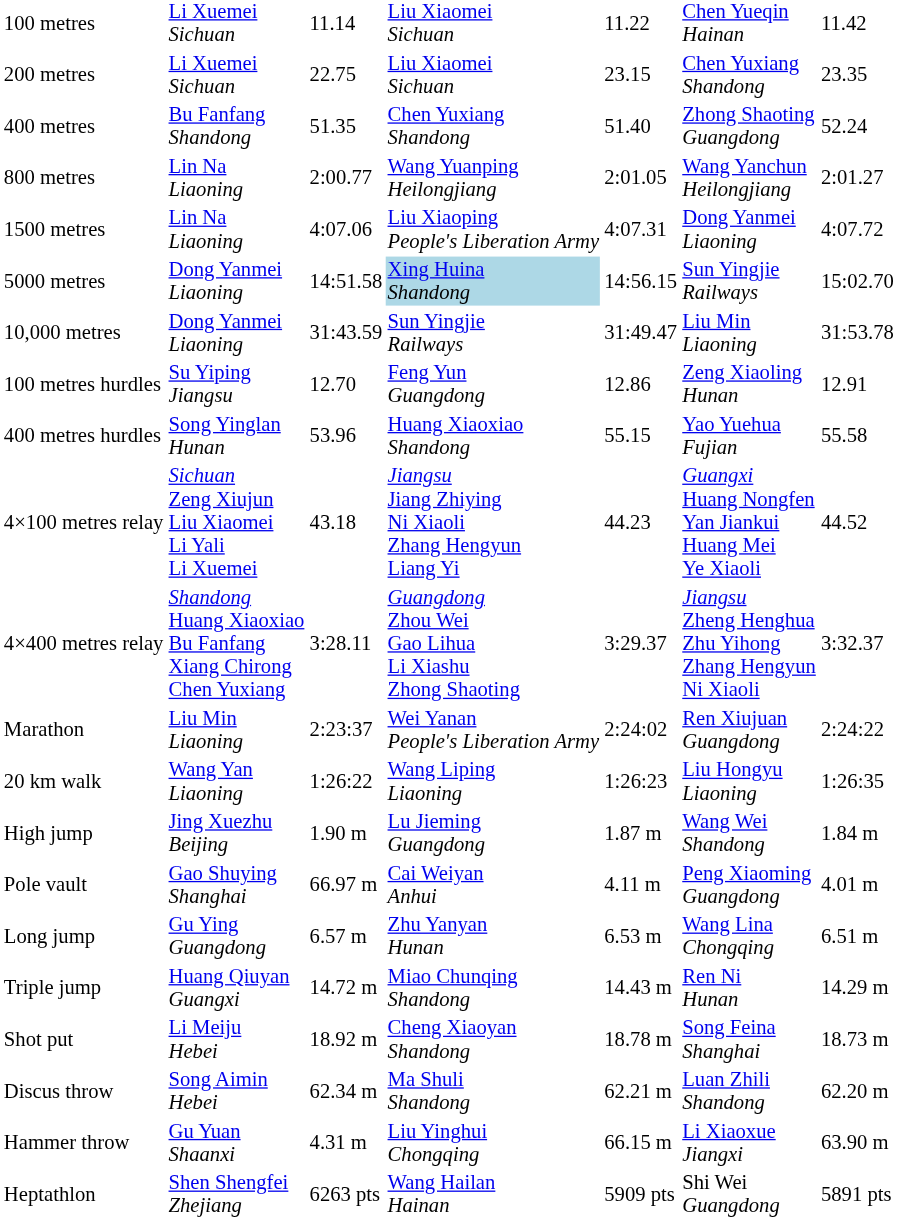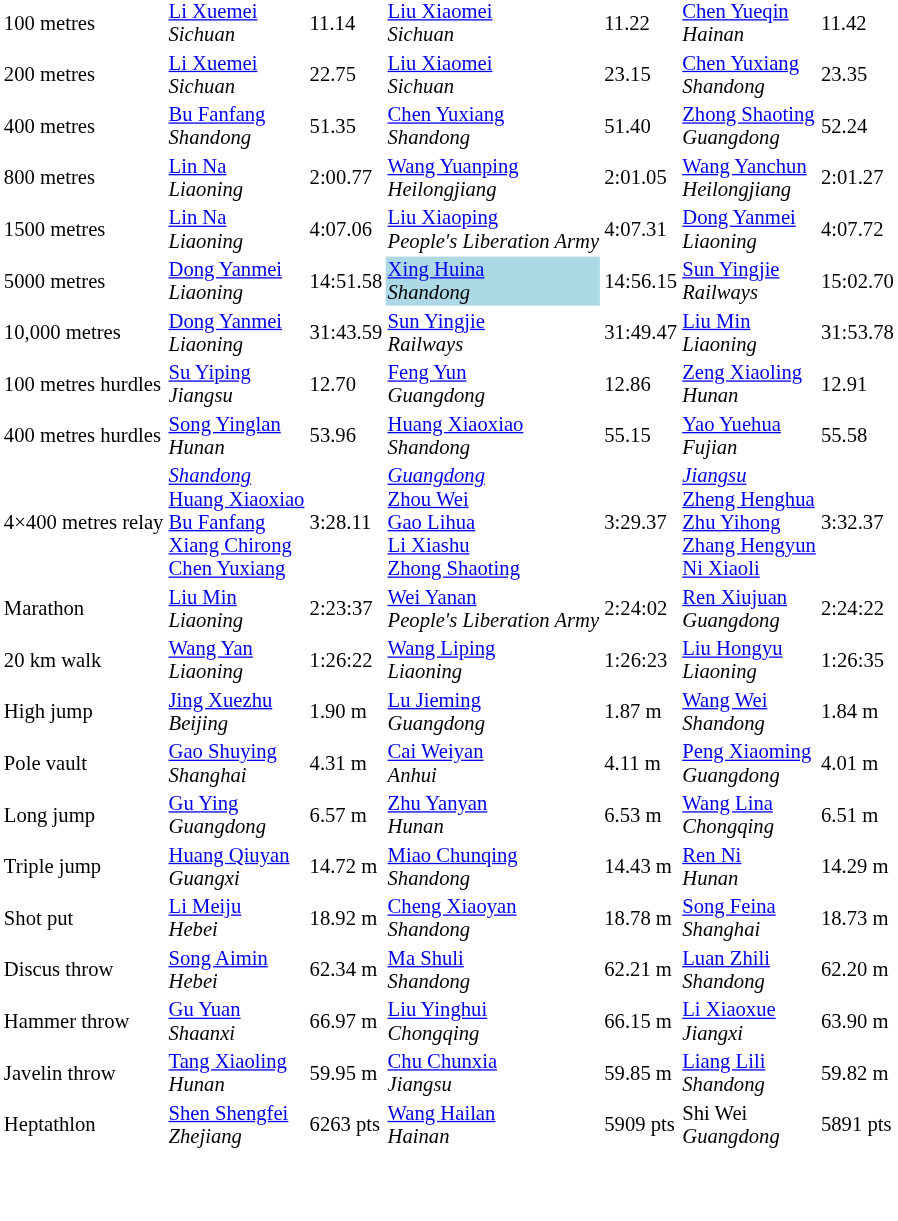- row: 4×100 metres relay | Sichuan Zeng Xiujun Liu Xiaomei Li Yali Li Xuemei | 43.18 | Jiangsu Jiang Zhiying Ni Xiaoli Zhang Hengyun Liang Yi | 44.23 | Guangxi Huang Nongfen Yan Jiankui Huang Mei Ye Xiaoli | 44.52
Pole vault | column 3: 66.97 m -> 4.31 m
Hammer throw | column 3: 4.31 m -> 66.97 m
+ row: Javelin throw | Tang Xiaoling Hunan | 59.95 m | Chu Chunxia Jiangsu | 59.85 m | Liang Lili Shandong | 59.82 m
